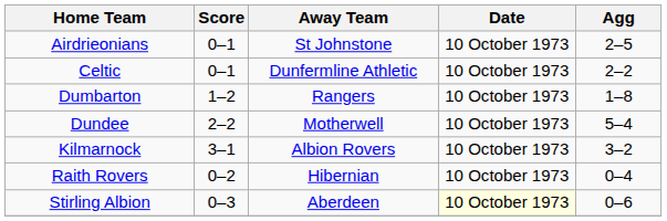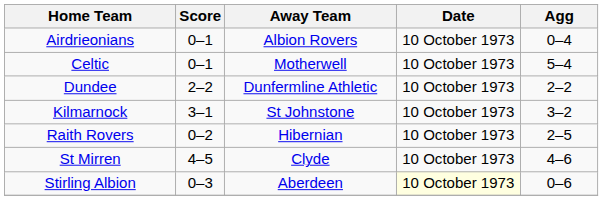Airdrieonians | Away Team: St Johnstone -> Albion Rovers
Airdrieonians | Agg: 2–5 -> 0–4
Celtic | Away Team: Dunfermline Athletic -> Motherwell
Celtic | Agg: 2–2 -> 5–4
- row: Dumbarton | 1–2 | Rangers | 10 October 1973 | 1–8
Dundee | Away Team: Motherwell -> Dunfermline Athletic
Dundee | Agg: 5–4 -> 2–2
Kilmarnock | Away Team: Albion Rovers -> St Johnstone
Raith Rovers | Agg: 0–4 -> 2–5
+ row: St Mirren | 4–5 | Clyde | 10 October 1973 | 4–6
